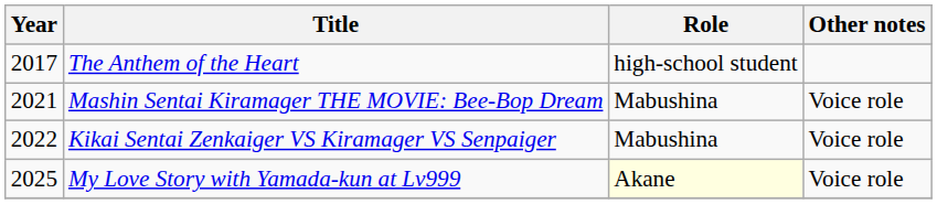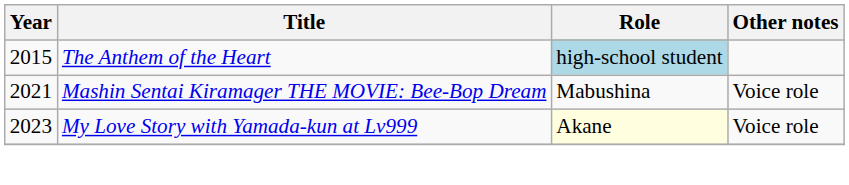The Anthem of the Heart | Year: 2017 -> 2015
The Anthem of the Heart | Role: no background -> lightblue background
- row: 2022 | Kikai Sentai Zenkaiger VS Kiramager VS Senpaiger | Mabushina | Voice role
My Love Story with Yamada-kun at Lv999 | Year: 2025 -> 2023
